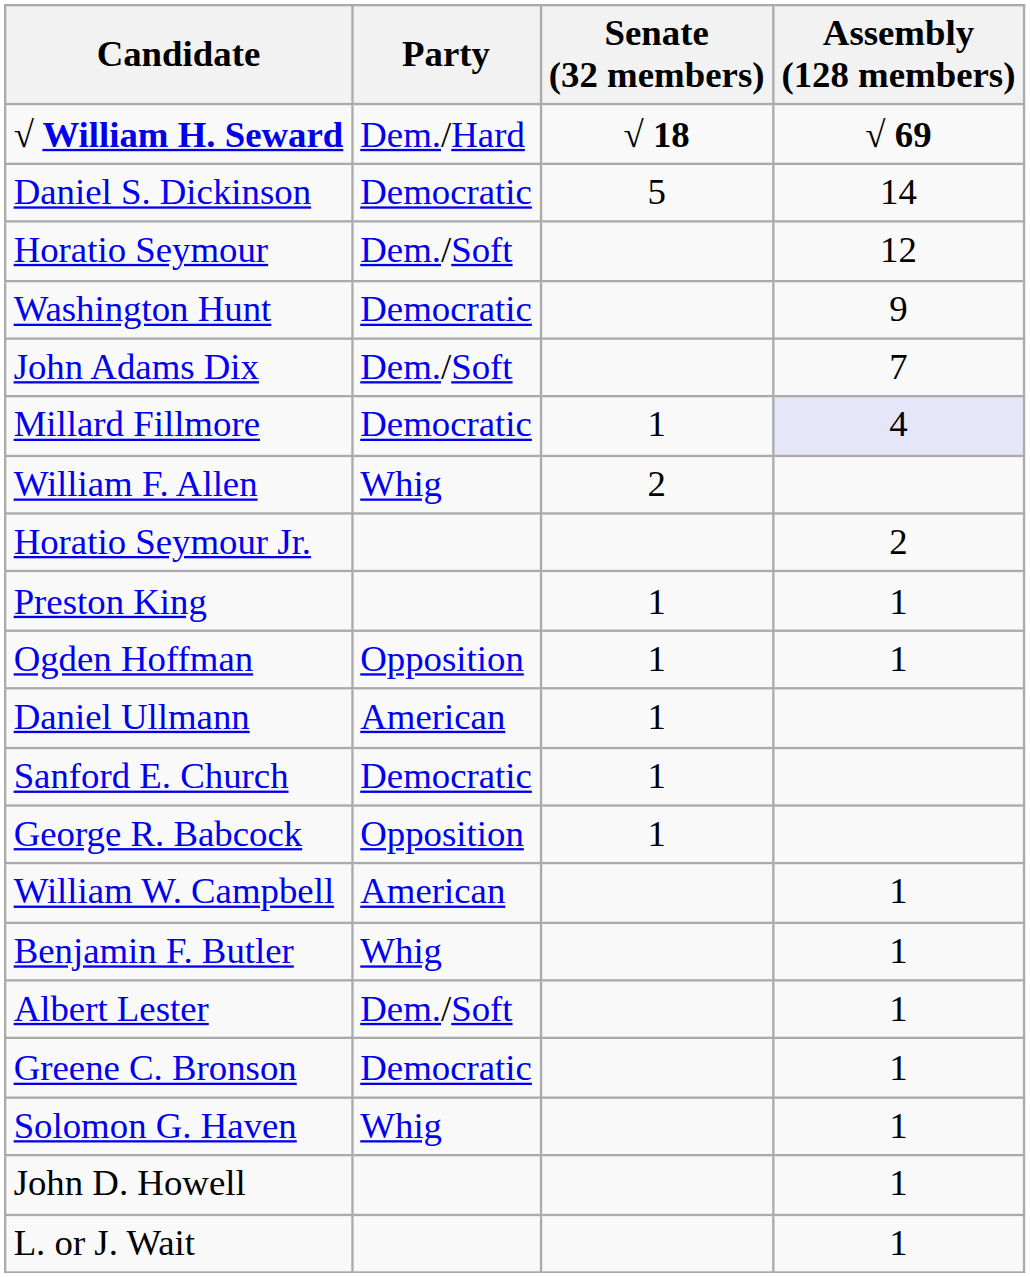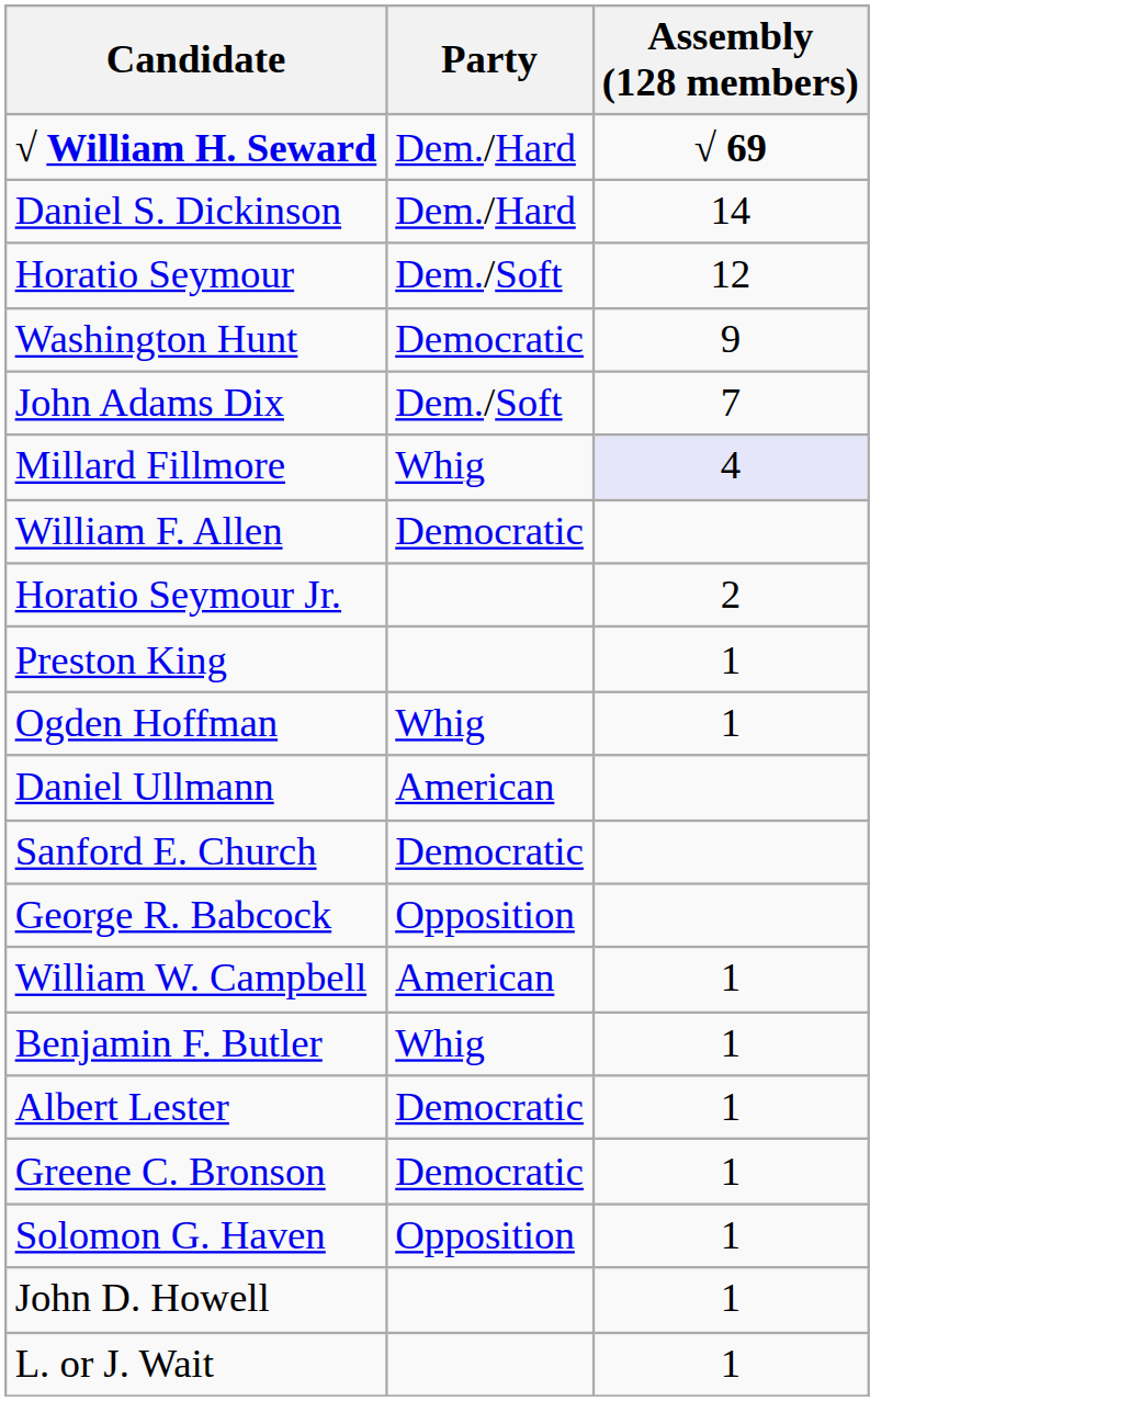- column: Senate (32 members) | √ 18 | 5 | 1 | 2 | 1 | 1 | 1 | 1 | 1
Daniel S. Dickinson | Party: Democratic -> Dem./Hard
Millard Fillmore | Party: Democratic -> Whig
William F. Allen | Party: Whig -> Democratic
Ogden Hoffman | Party: Opposition -> Whig
Albert Lester | Party: Dem./Soft -> Democratic
Solomon G. Haven | Party: Whig -> Opposition
